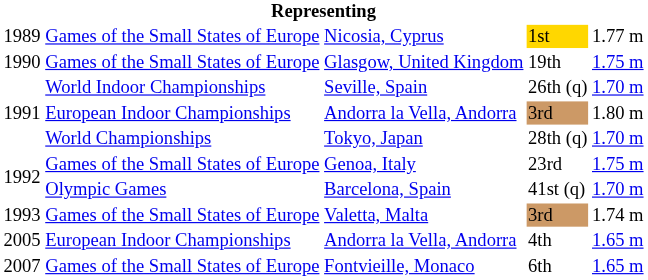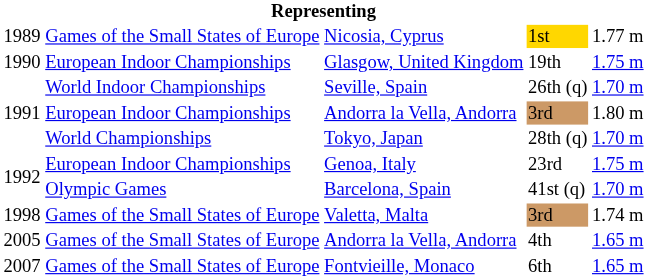Glasgow, United Kingdom | column 2: Games of the Small States of Europe -> European Indoor Championships
Genoa, Italy | column 2: Games of the Small States of Europe -> European Indoor Championships
Valetta, Malta | column 1: 1993 -> 1998
Andorra la Vella, Andorra / 4th | column 2: European Indoor Championships -> Games of the Small States of Europe
